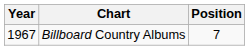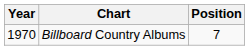Billboard Country Albums | Year: 1967 -> 1970
